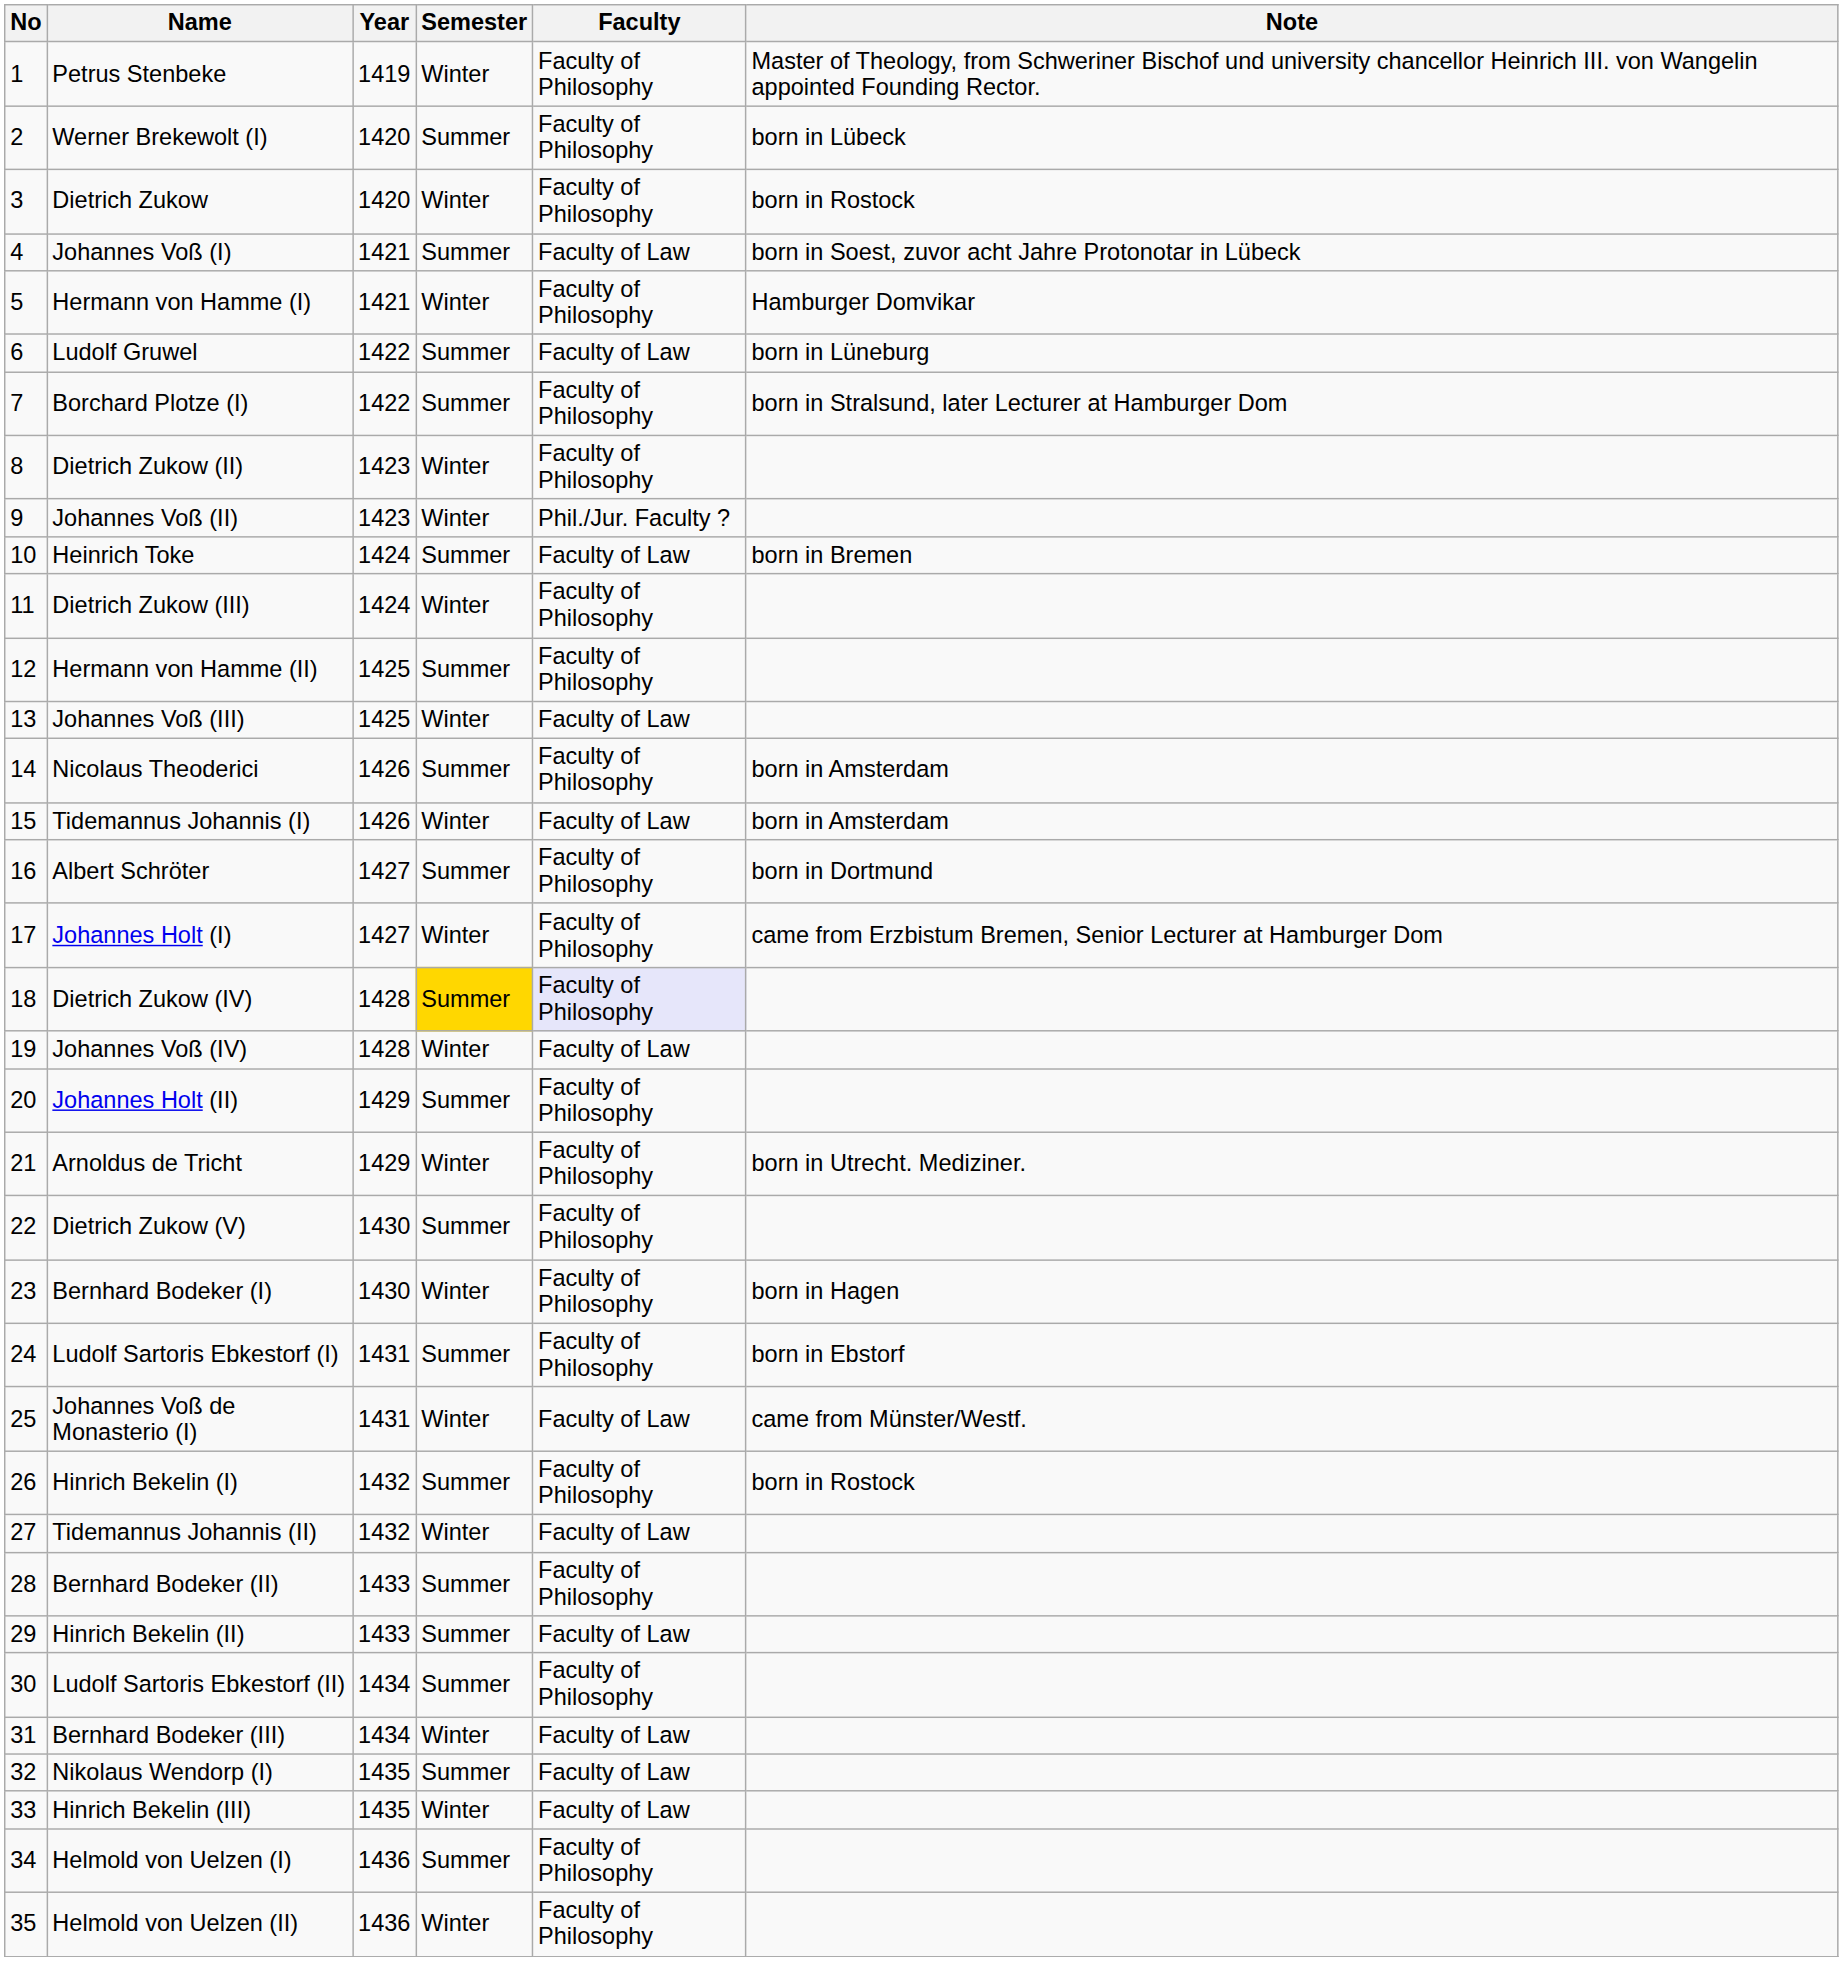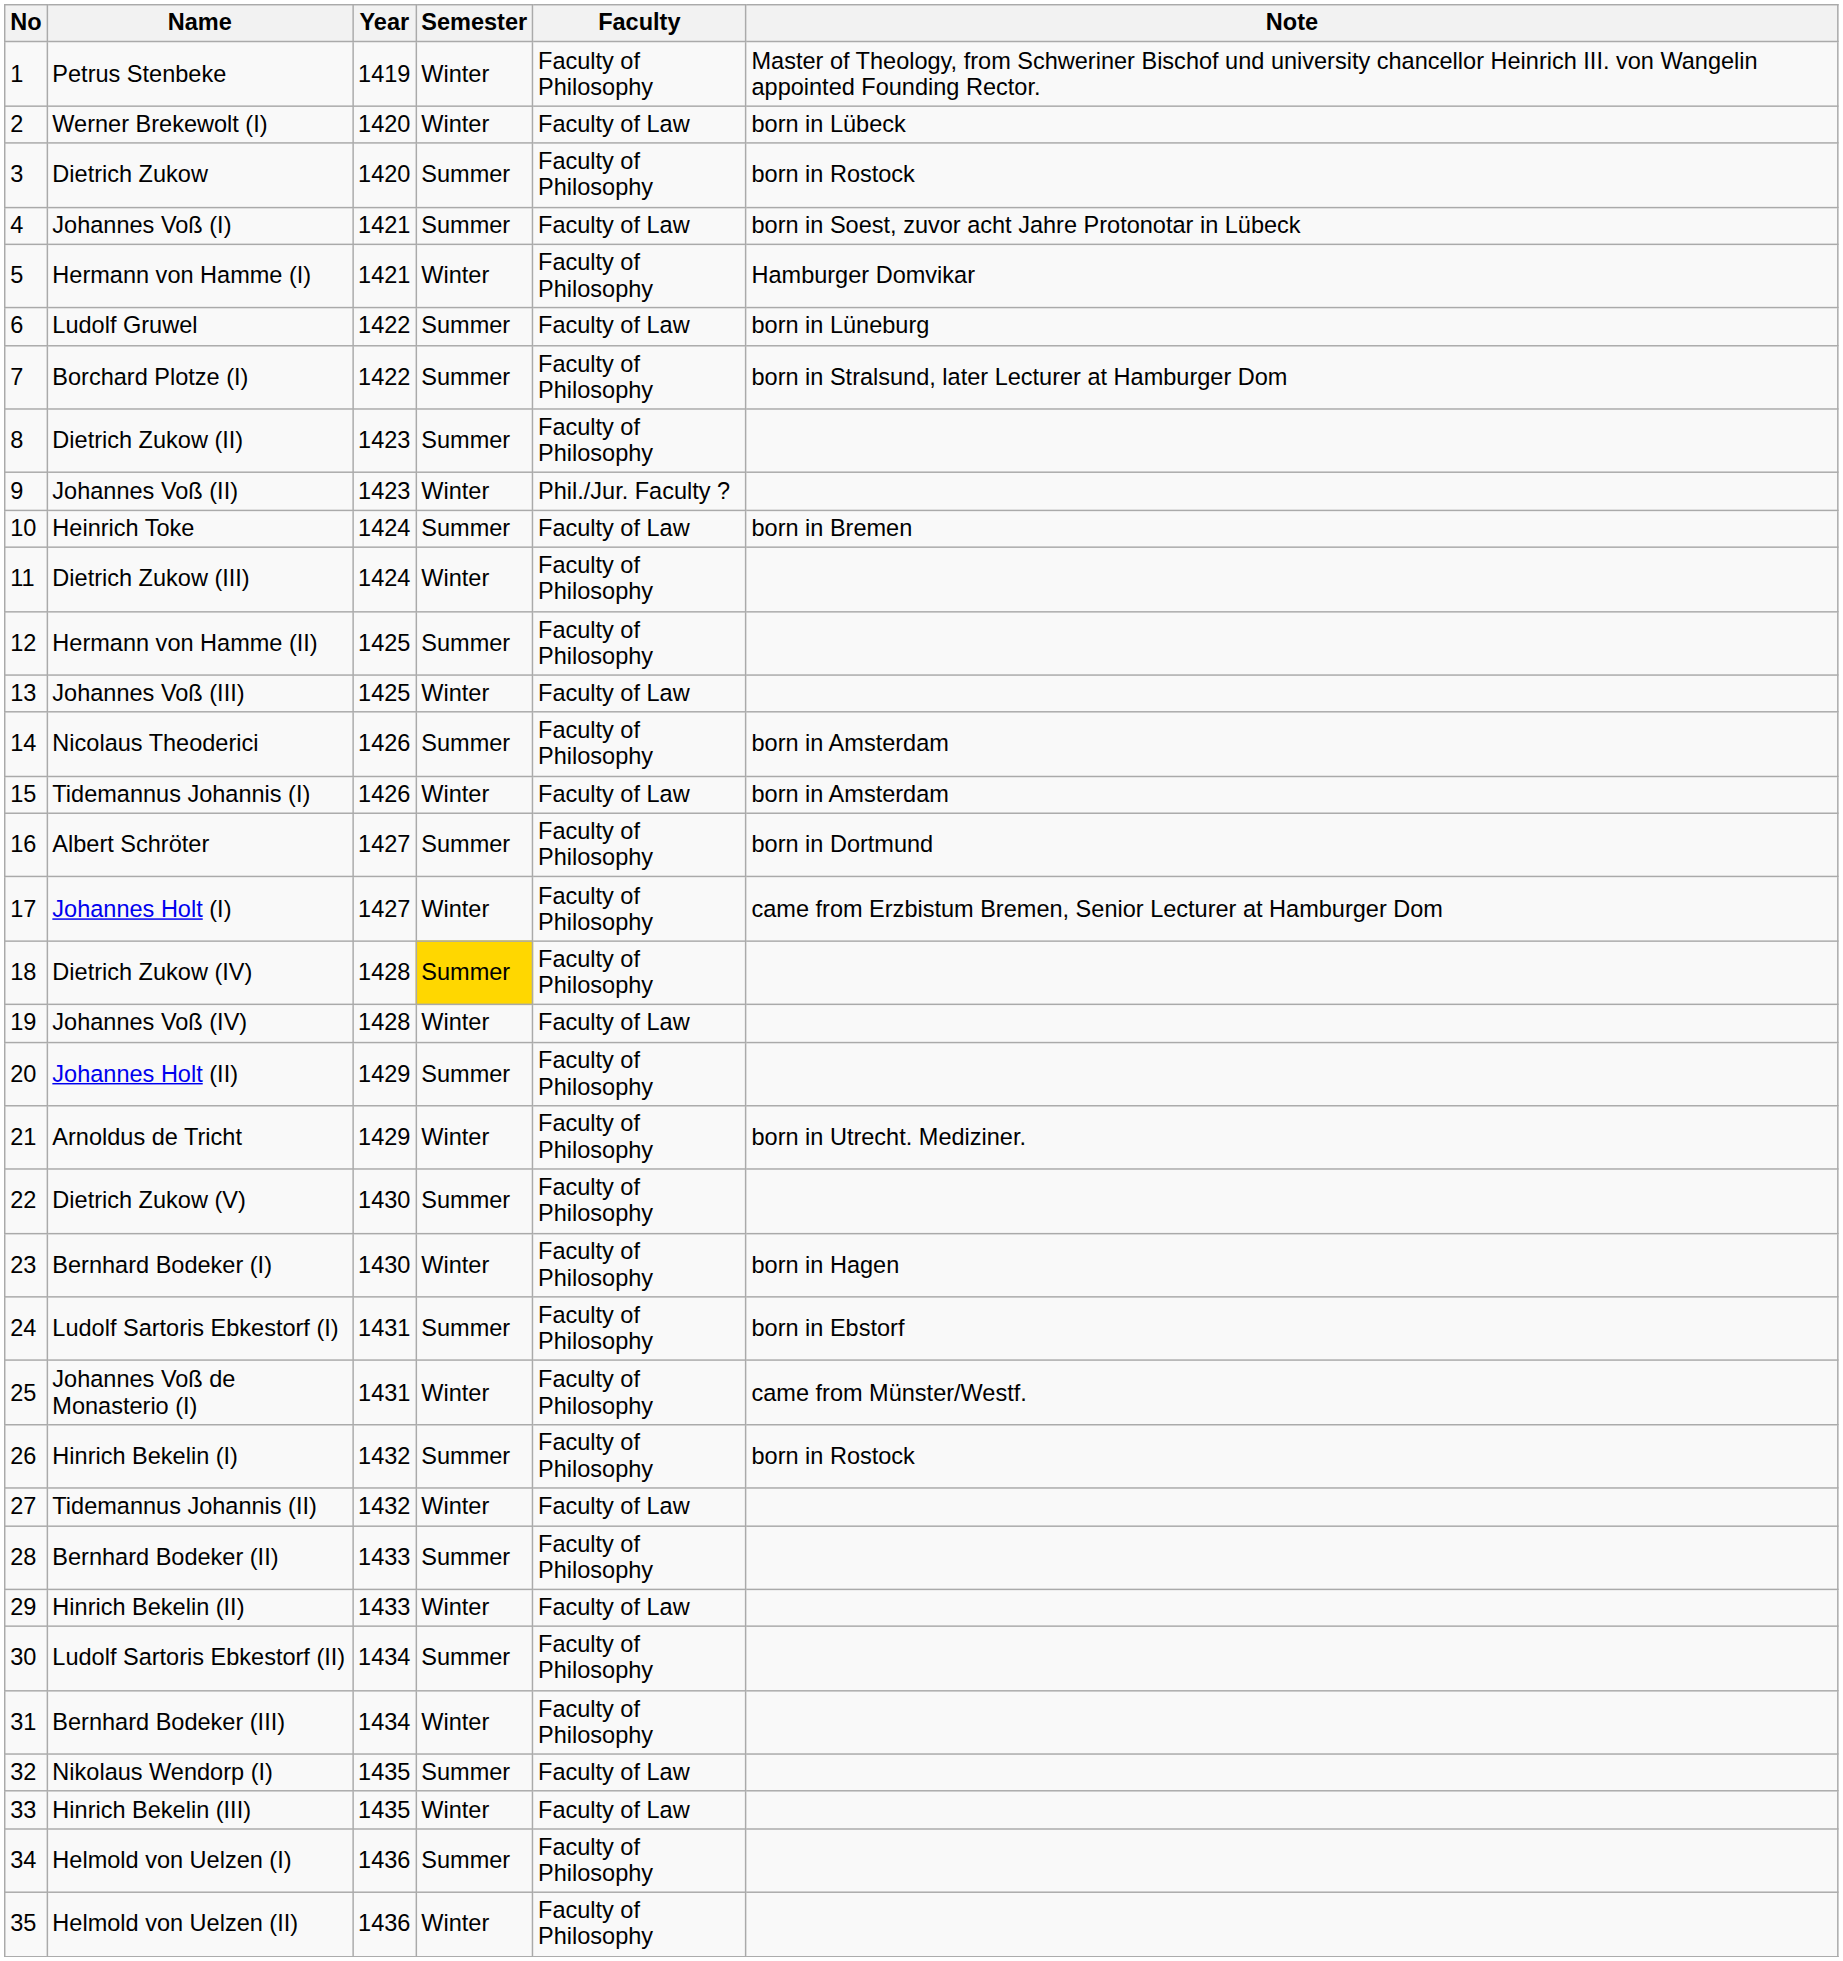Werner Brekewolt (I) | Semester: Summer -> Winter
Werner Brekewolt (I) | Faculty: Faculty of Philosophy -> Faculty of Law
Dietrich Zukow | Semester: Winter -> Summer
Dietrich Zukow (II) | Semester: Winter -> Summer
Dietrich Zukow (IV) | Faculty: lavender background -> no background
Johannes Voß de Monasterio (I) | Faculty: Faculty of Law -> Faculty of Philosophy
Hinrich Bekelin (II) | Semester: Summer -> Winter
Bernhard Bodeker (III) | Faculty: Faculty of Law -> Faculty of Philosophy
